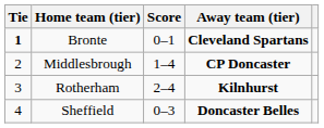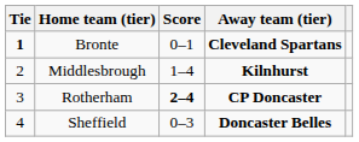Middlesbrough | Away team (tier): CP Doncaster -> Kilnhurst
Rotherham | Score: normal -> bold
Rotherham | Away team (tier): Kilnhurst -> CP Doncaster
